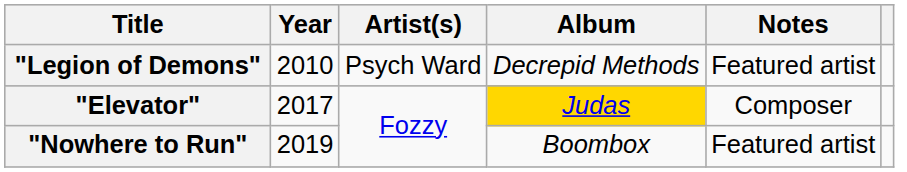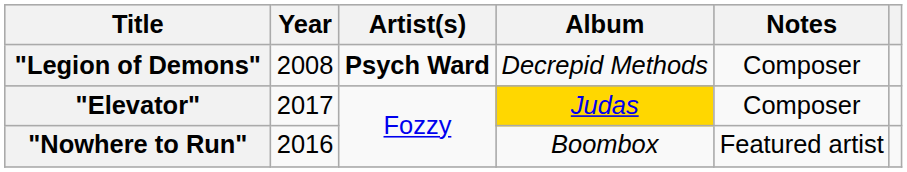"Legion of Demons" | Year: 2010 -> 2008
"Legion of Demons" | Artist(s): normal -> bold
"Legion of Demons" | Notes: Featured artist -> Composer
"Nowhere to Run" | Year: 2019 -> 2016
